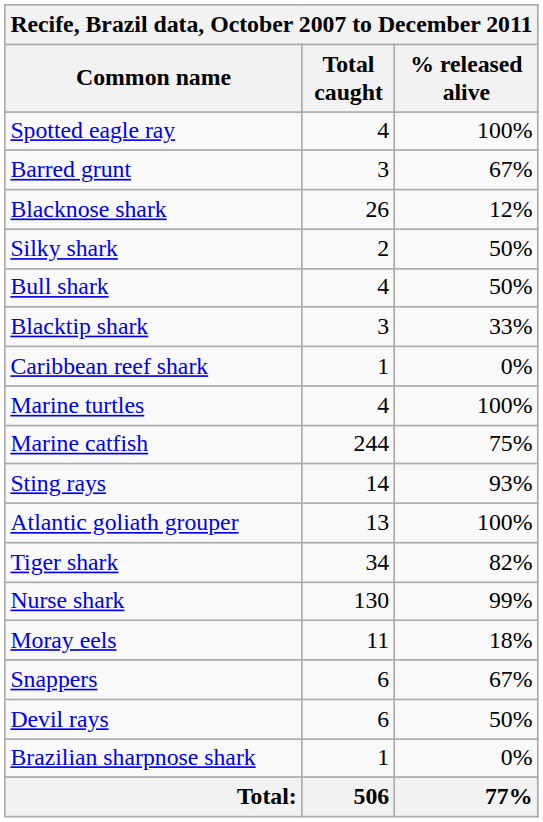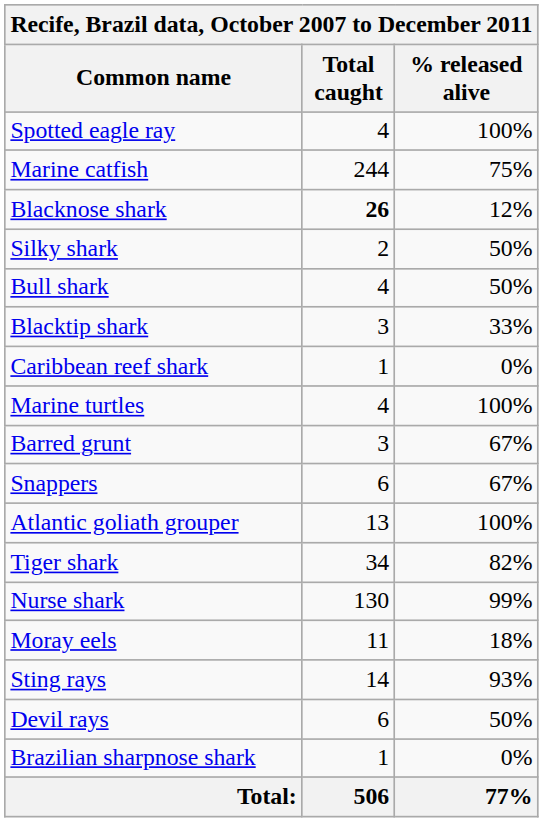rows swapped: Marine catfish <-> Barred grunt
Blacknose shark | Total caught: normal -> bold
rows swapped: Sting rays <-> Snappers
